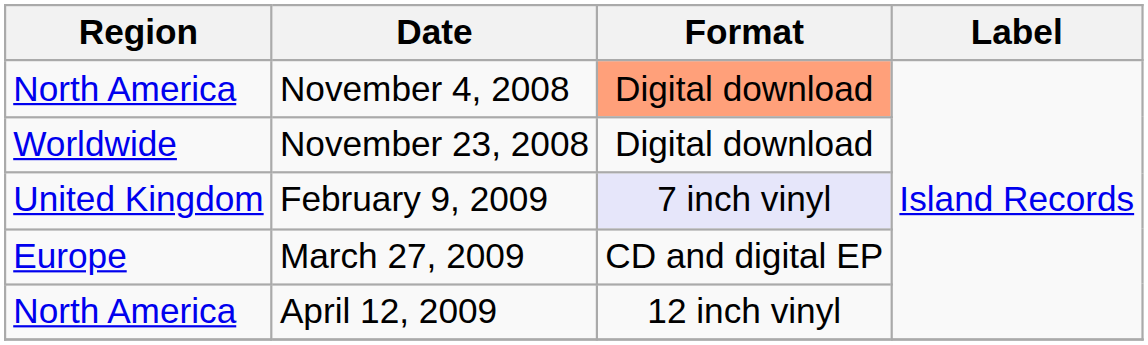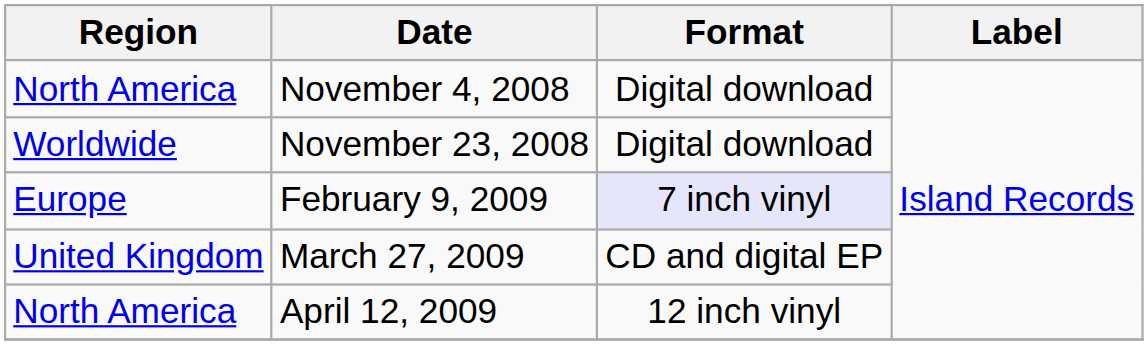November 4, 2008 | Format: lightsalmon background -> no background
February 9, 2009 | Region: United Kingdom -> Europe
March 27, 2009 | Region: Europe -> United Kingdom
